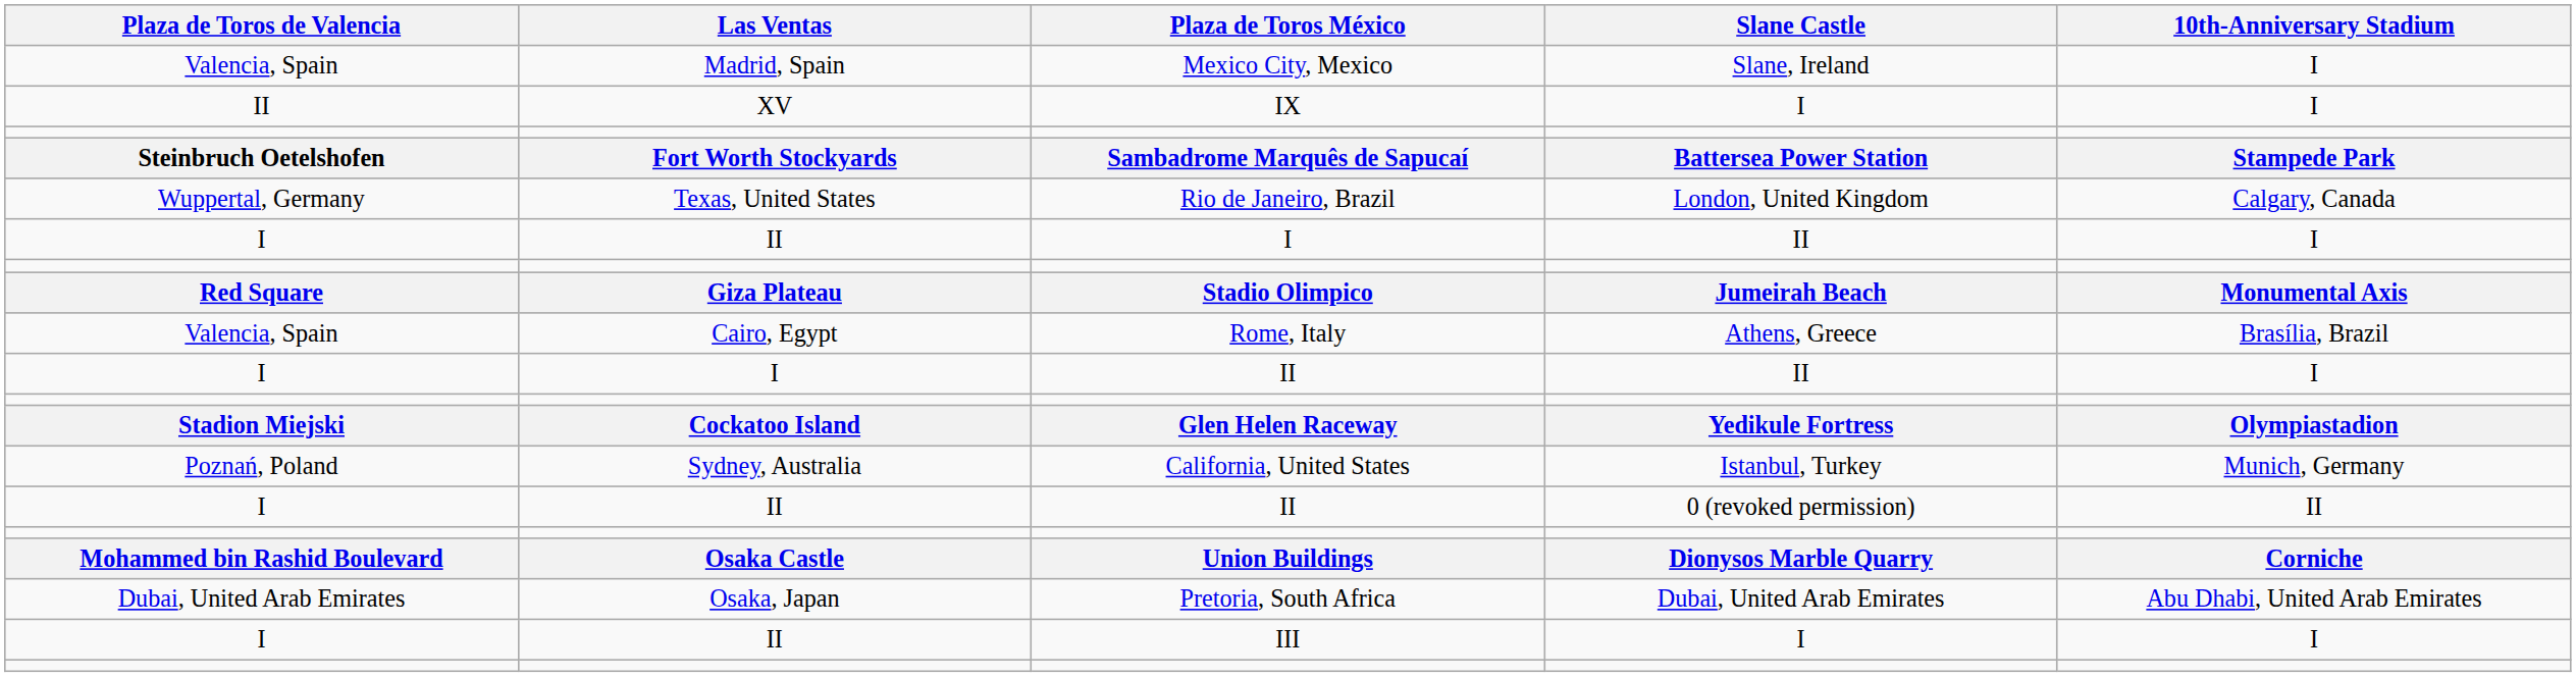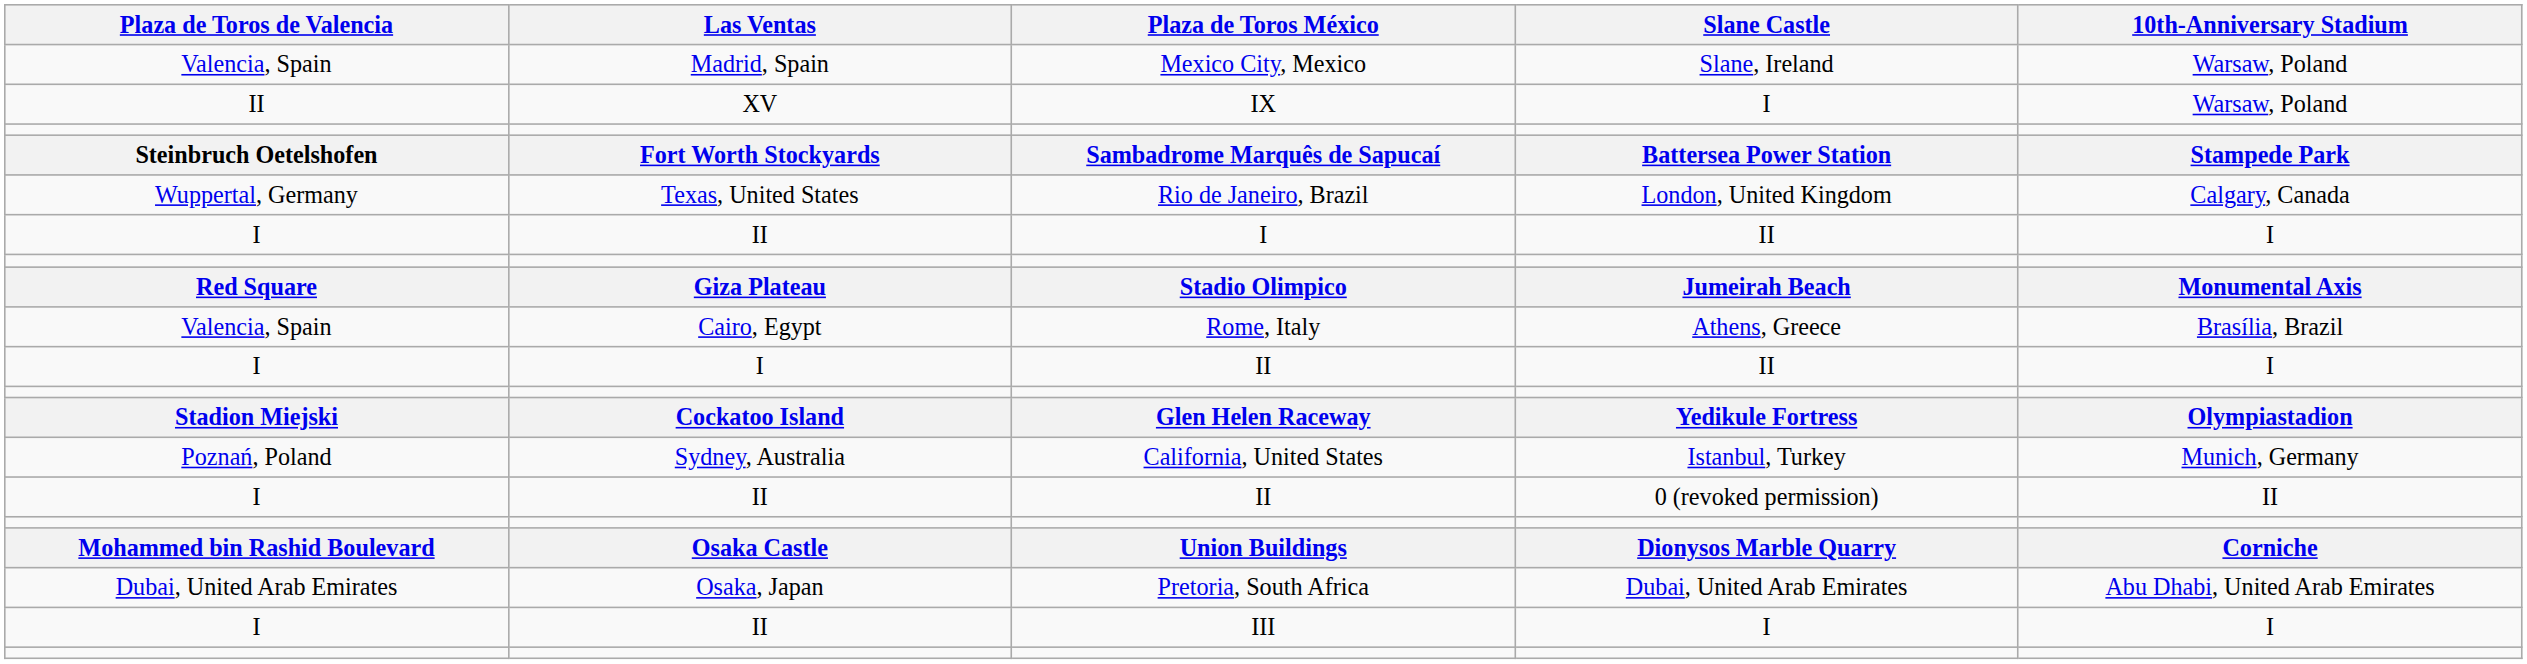Mexico City, Mexico | 10th-Anniversary Stadium: I -> Warsaw, Poland
IX | 10th-Anniversary Stadium: I -> Warsaw, Poland
